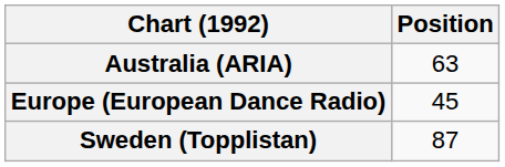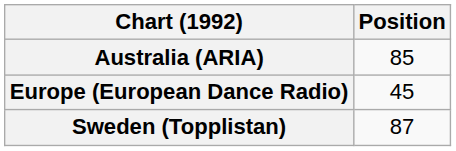Australia (ARIA) | Position: 63 -> 85
